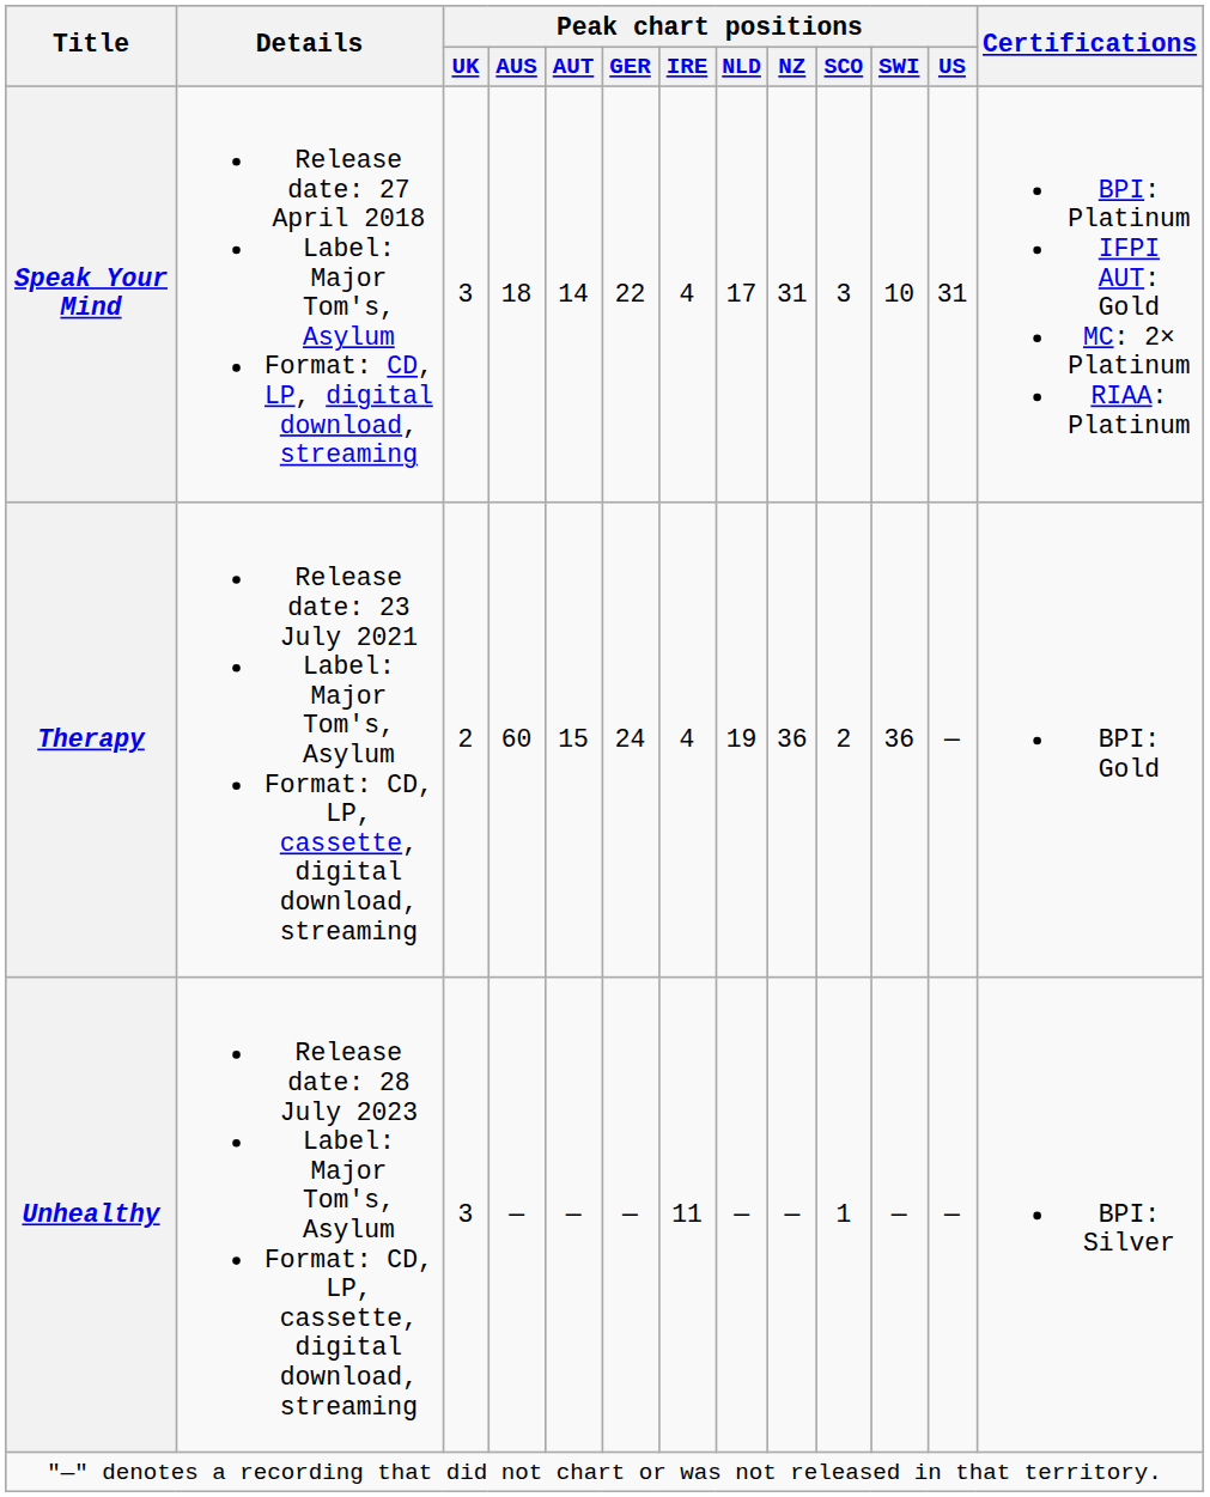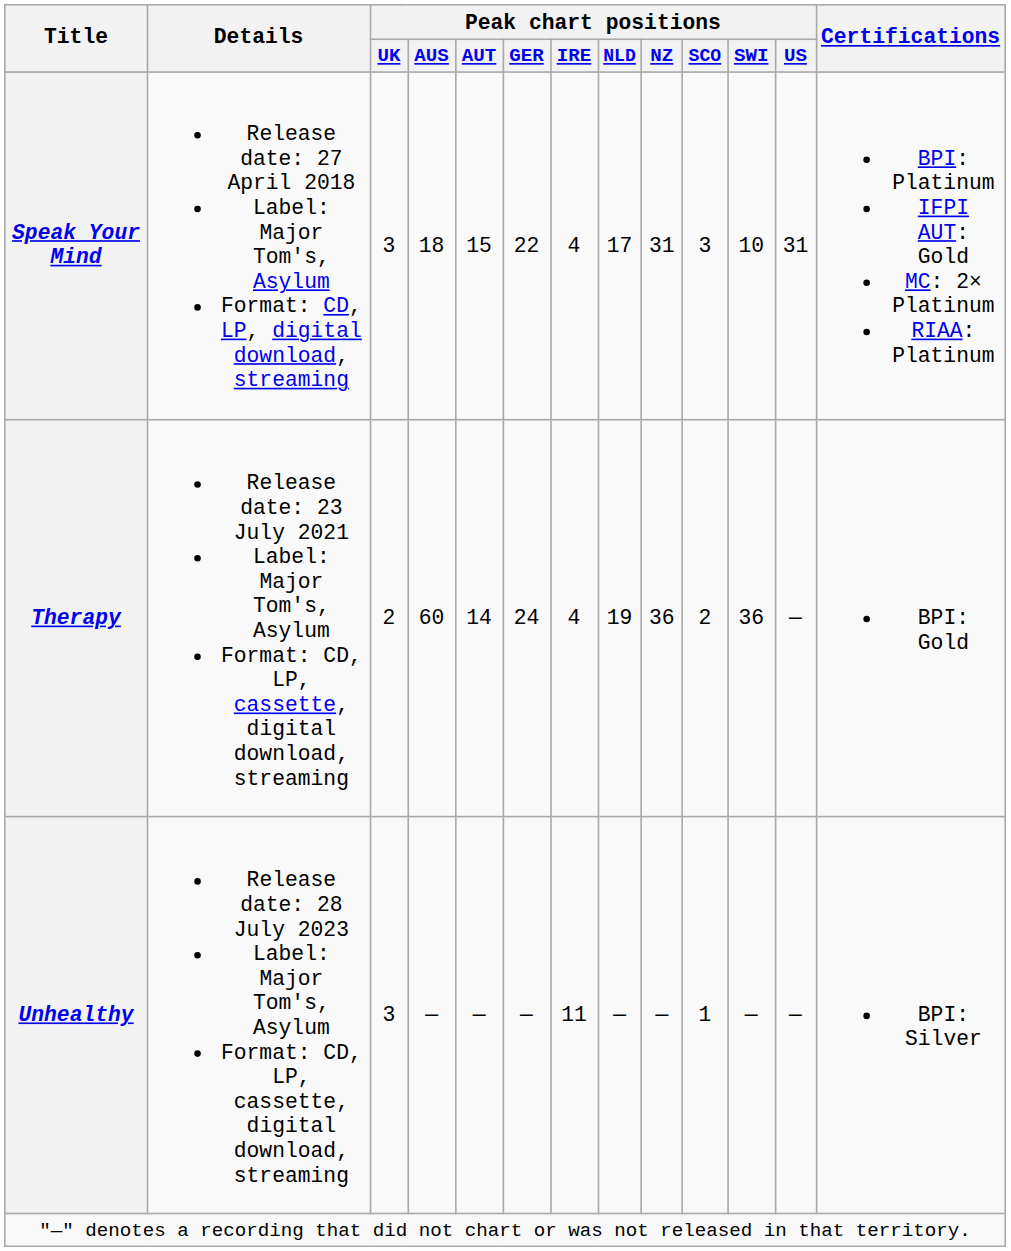Speak Your Mind | Peak chart positions / AUT: 14 -> 15
Therapy | Peak chart positions / AUT: 15 -> 14
